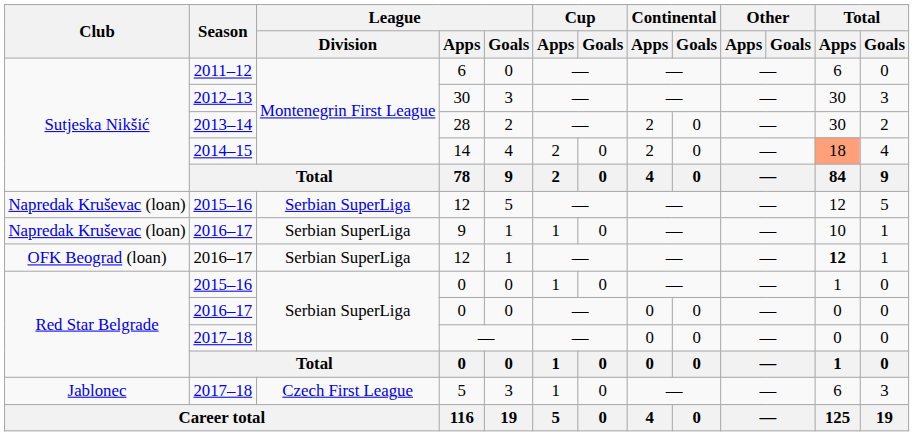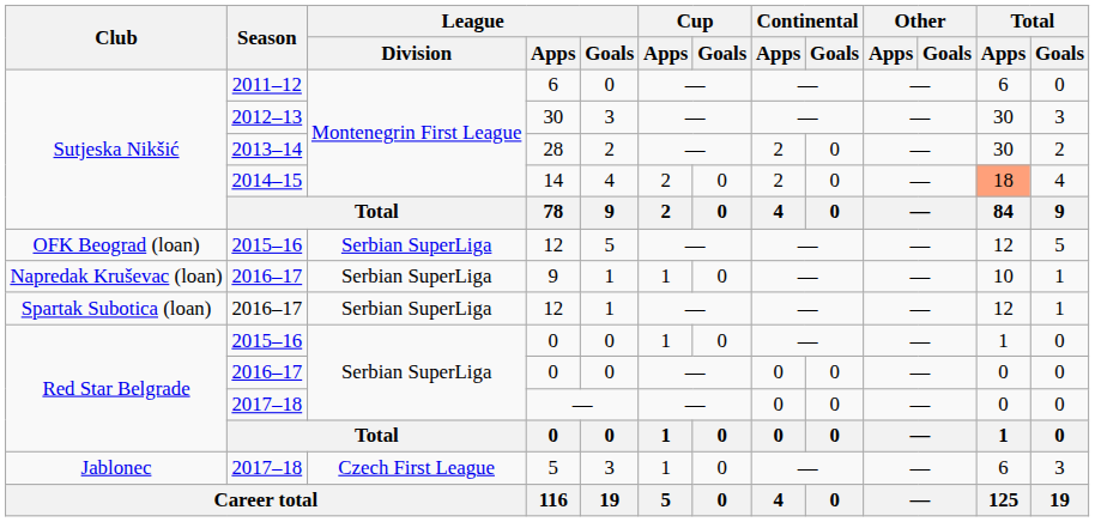2015–16 / 12 | Club: Napredak Kruševac (loan) -> OFK Beograd (loan)
2016–17 / 12 | Club: OFK Beograd (loan) -> Spartak Subotica (loan)
2016–17 / 12 | Total / Apps: bold -> normal
